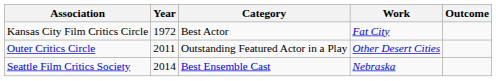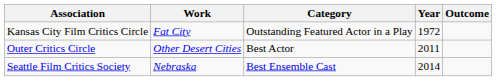columns swapped: Year <-> Work
Kansas City Film Critics Circle | Category: Best Actor -> Outstanding Featured Actor in a Play
Outer Critics Circle | Category: Outstanding Featured Actor in a Play -> Best Actor
